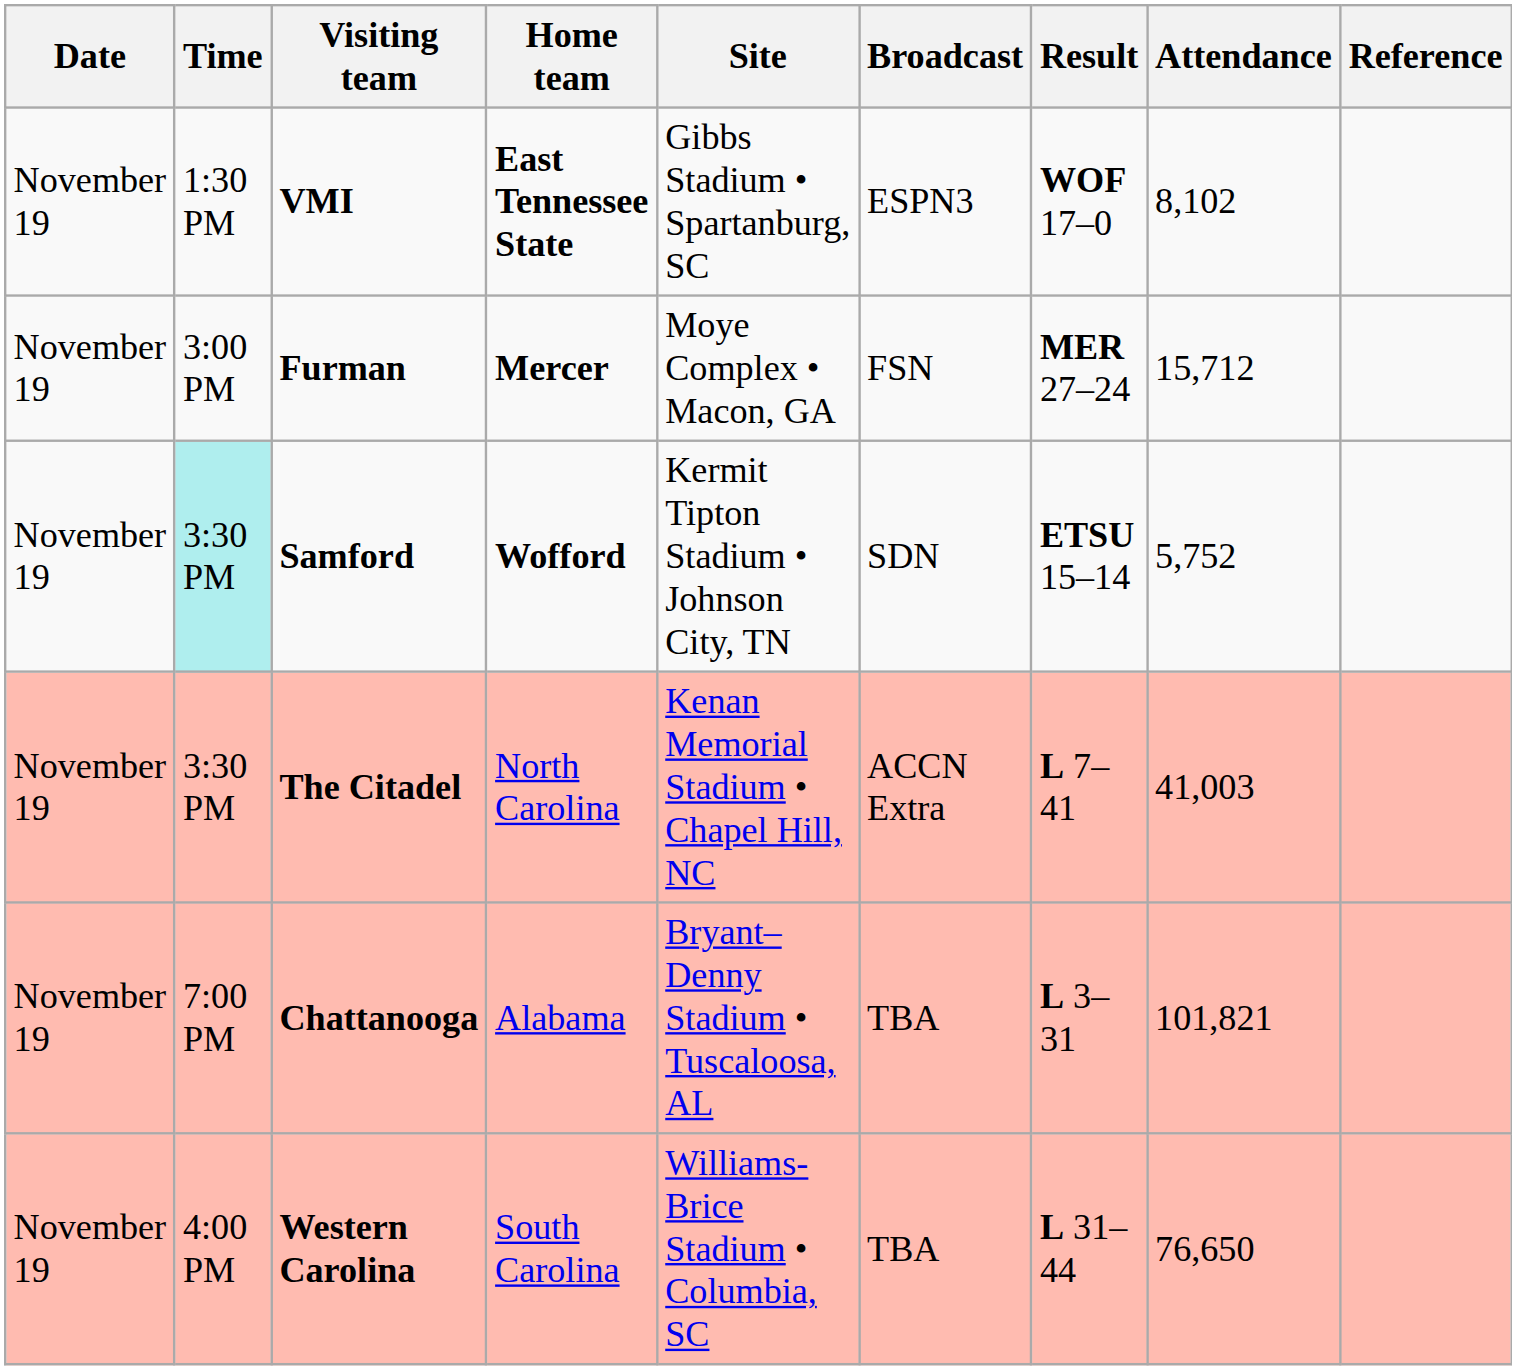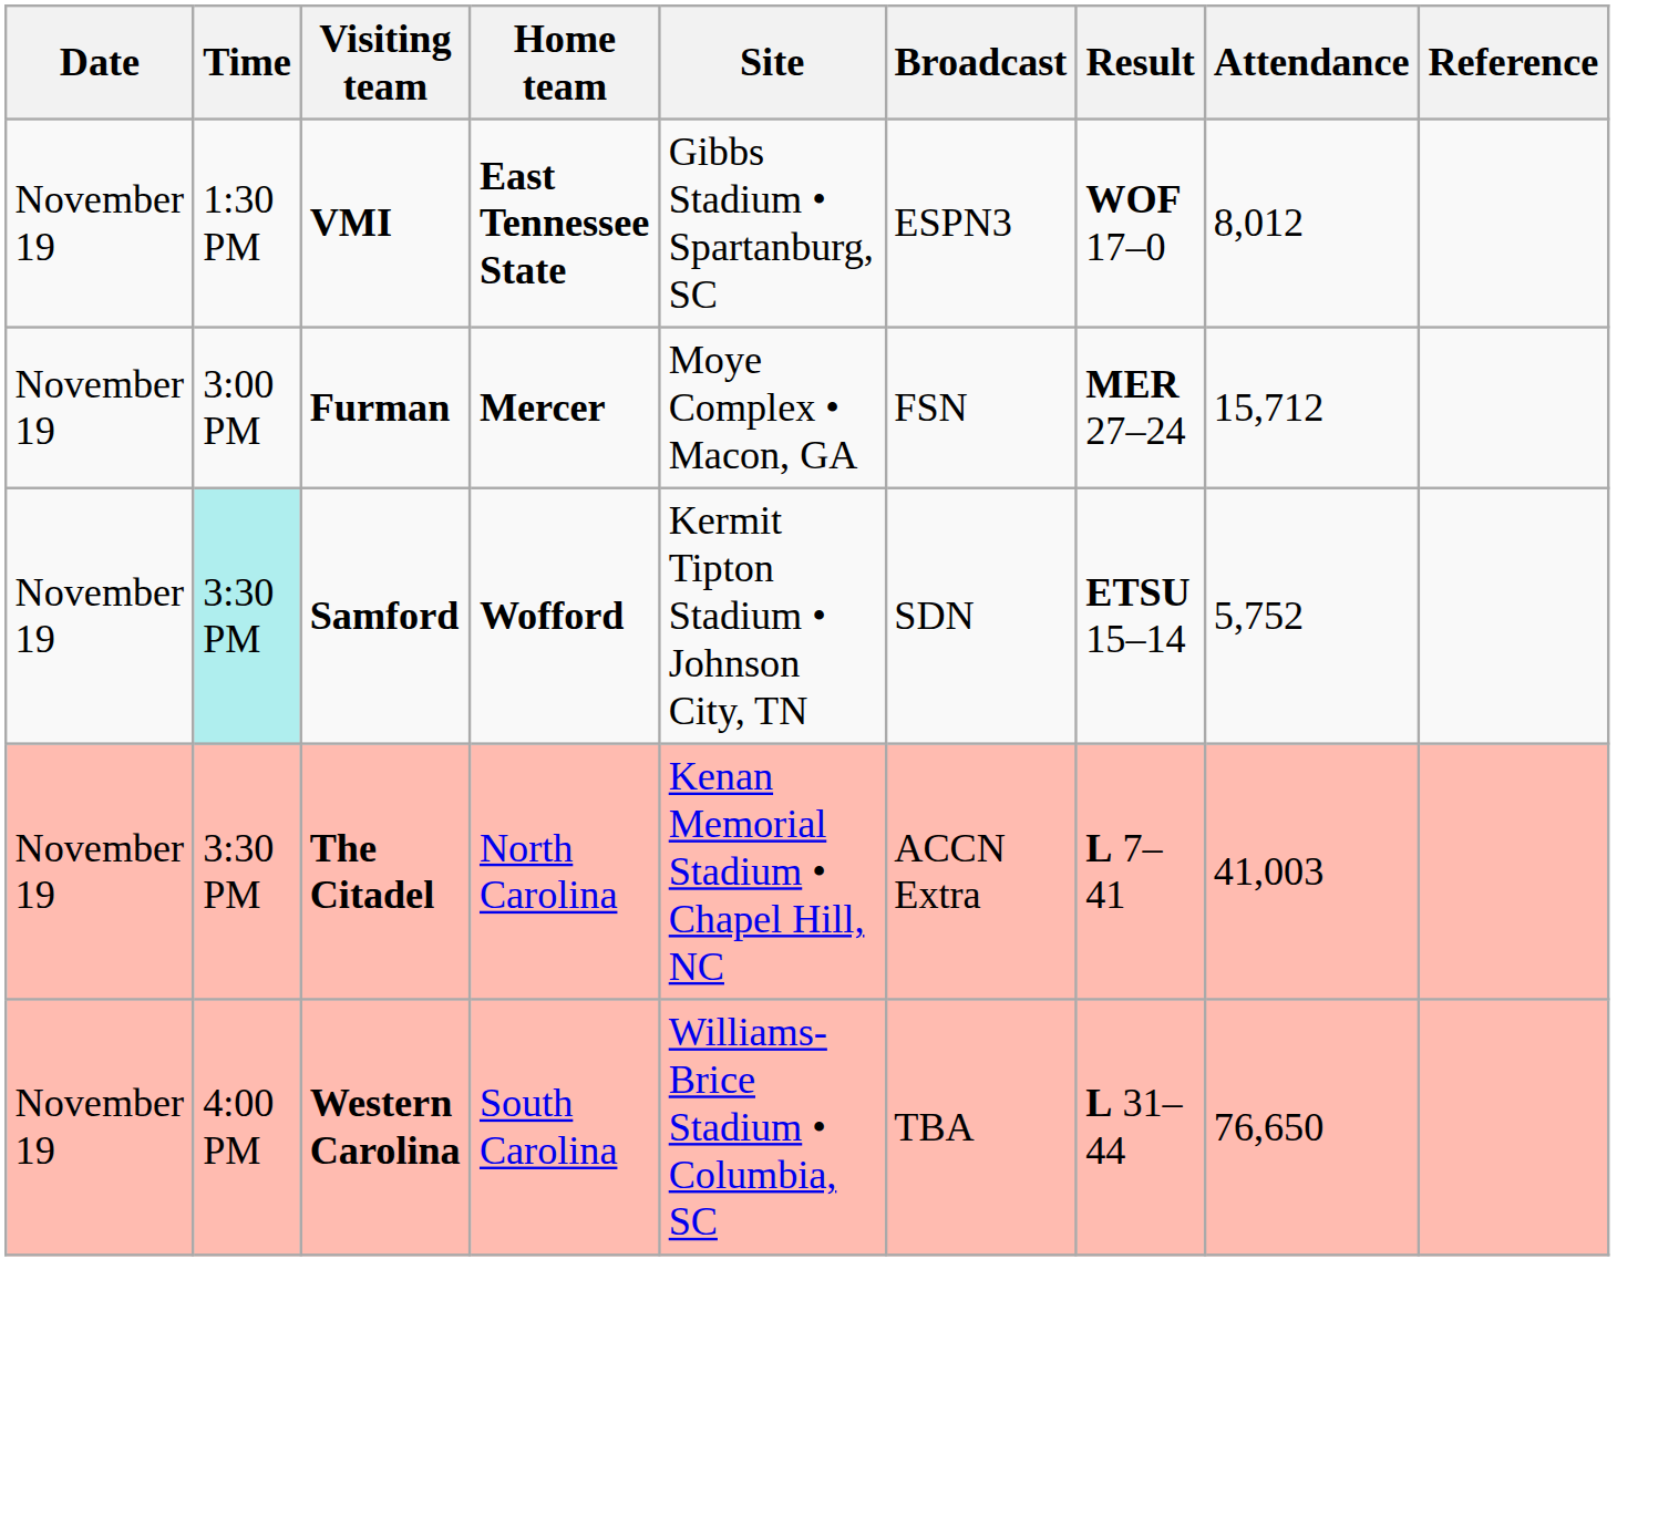VMI | Attendance: 8,102 -> 8,012
- row: November 19 | 7:00 PM | Chattanooga | Alabama | Bryant–Denny Stadium • Tuscaloosa, AL | TBA | L 3–31 | 101,821
